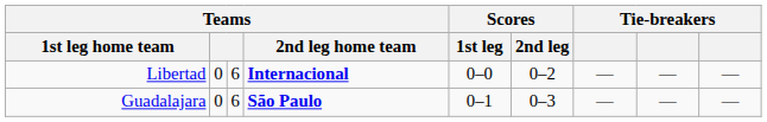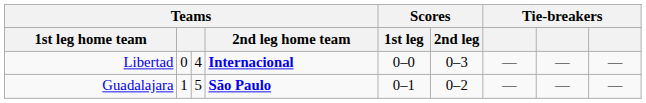Libertad | column 3: 6 -> 4
Libertad | Scores / 2nd leg: 0–2 -> 0–3
Guadalajara | column 2: 0 -> 1
Guadalajara | column 3: 6 -> 5
Guadalajara | Scores / 2nd leg: 0–3 -> 0–2
